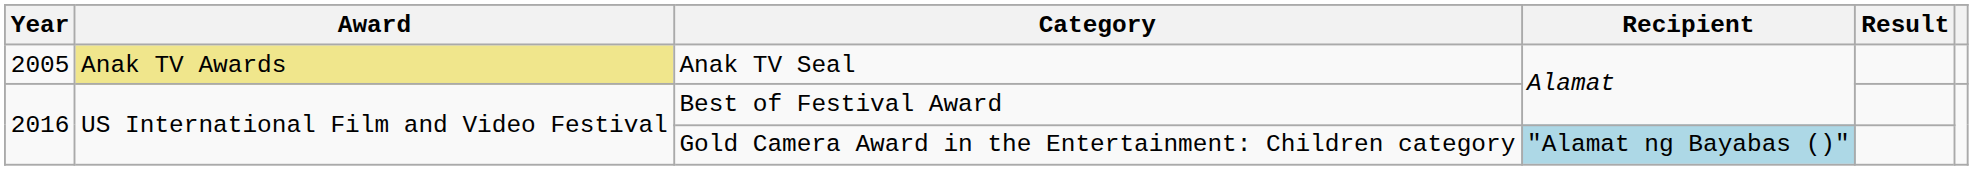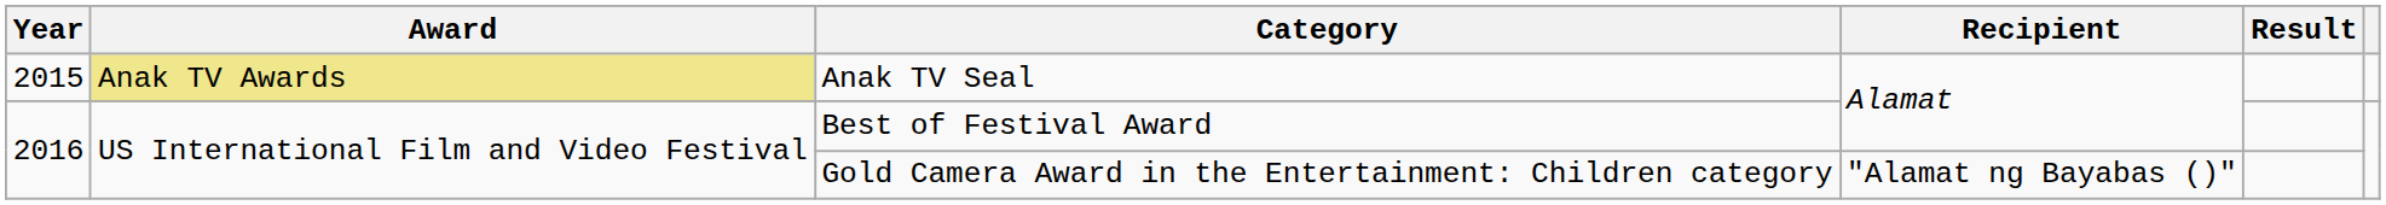Anak TV Seal | Year: 2005 -> 2015
Gold Camera Award in the Entertainment: Children category | Recipient: lightblue background -> no background
